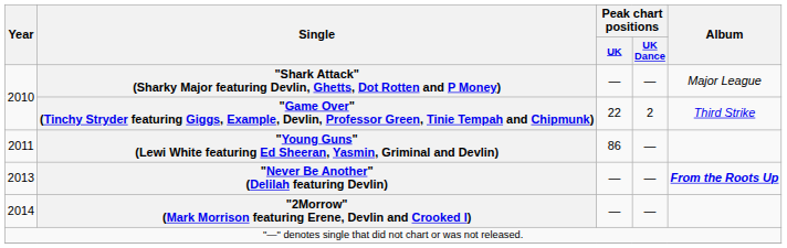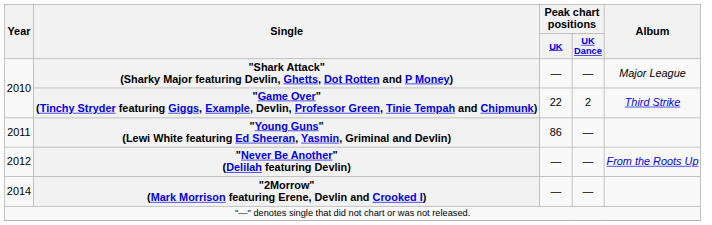"Never Be Another" (Delilah featuring Devlin) | Year: 2013 -> 2012
"Never Be Another" (Delilah featuring Devlin) | Album: bold -> normal
